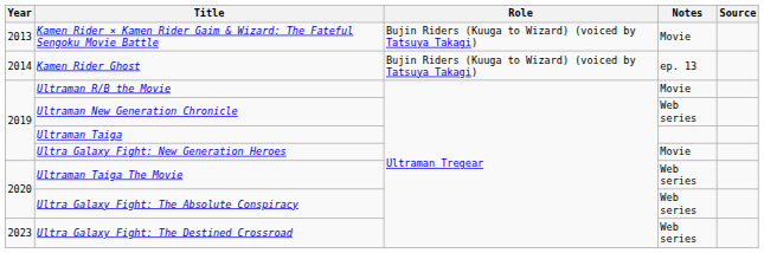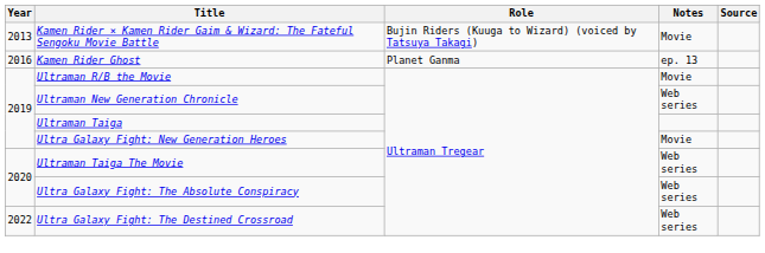Kamen Rider Ghost | Year: 2014 -> 2016
Kamen Rider Ghost | Role: Bujin Riders (Kuuga to Wizard) (voiced by Tatsuya Takagi) -> Planet Ganma
Ultra Galaxy Fight: The Destined Crossroad | Year: 2023 -> 2022
